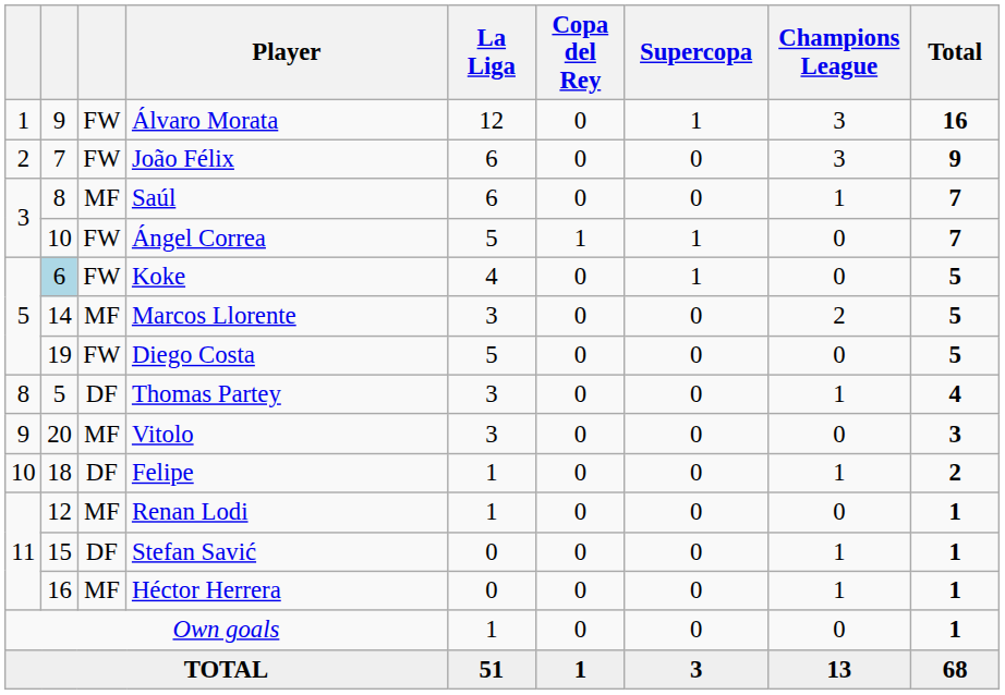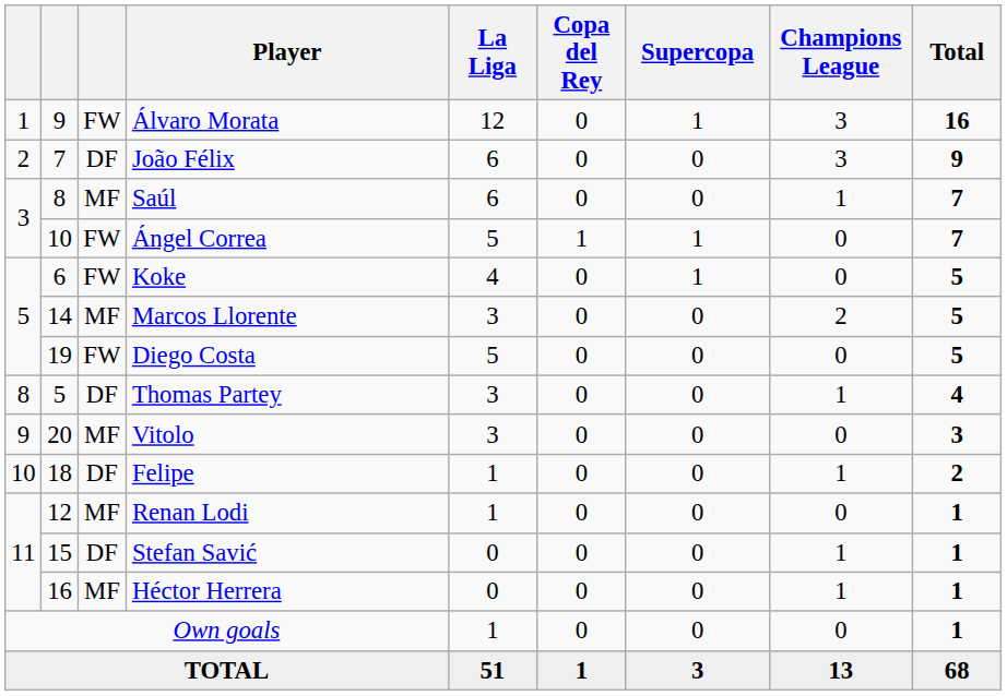João Félix | column 3: FW -> DF
Koke | column 2: lightblue background -> no background
